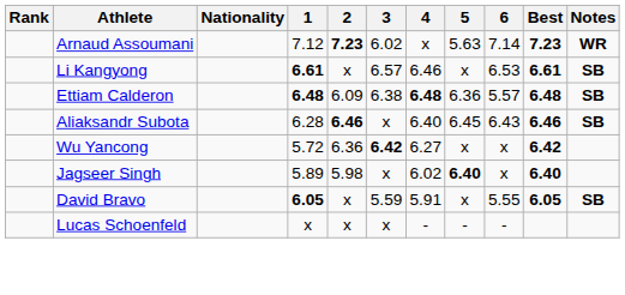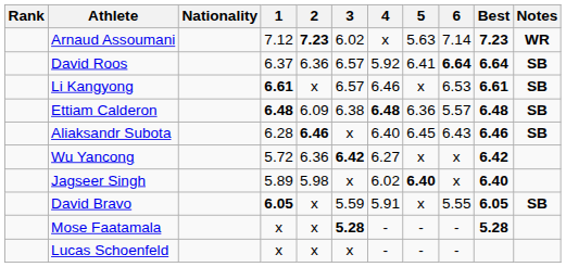+ row: David Roos | 6.37 | 6.36 | 6.57 | 5.92 | 6.41 | 6.64 | 6.64 | SB
+ row: Mose Faatamala | x | x | 5.28 | - | - | - | 5.28
